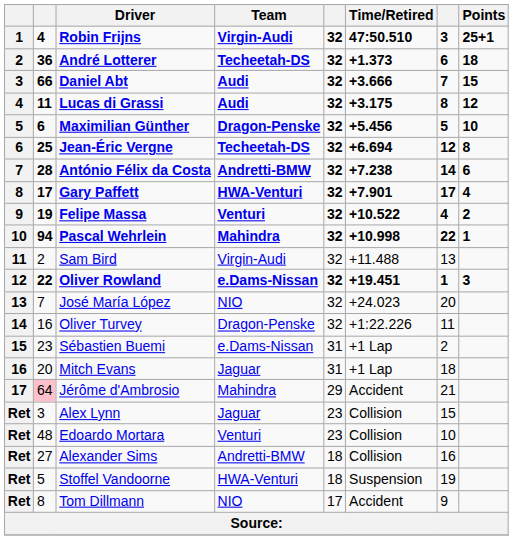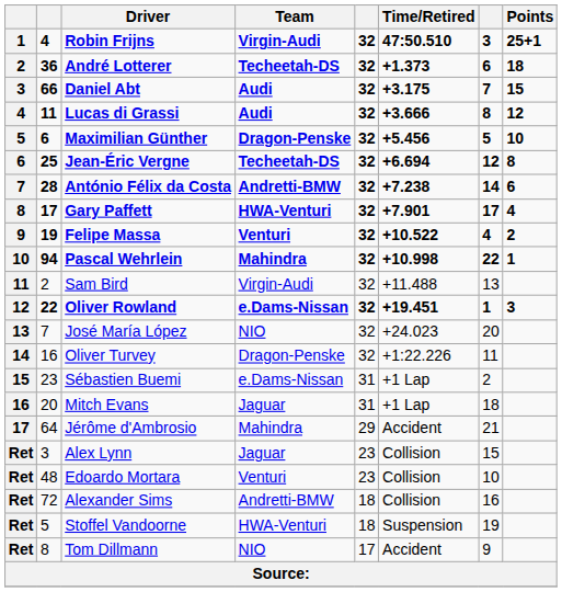Daniel Abt | Time/Retired: +3.666 -> +3.175
Lucas di Grassi | Time/Retired: +3.175 -> +3.666
Jérôme d'Ambrosio | column 2: pink background -> no background
Alexander Sims | column 2: 27 -> 72
